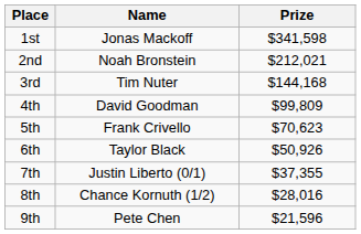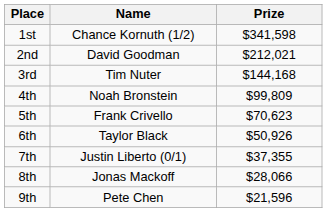1st | Name: Jonas Mackoff -> Chance Kornuth (1/2)
2nd | Name: Noah Bronstein -> David Goodman
4th | Name: David Goodman -> Noah Bronstein
8th | Name: Chance Kornuth (1/2) -> Jonas Mackoff
8th | Prize: $28,016 -> $28,066
